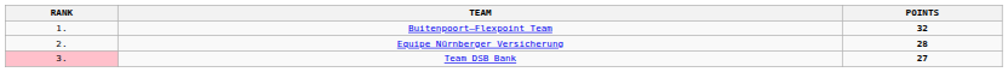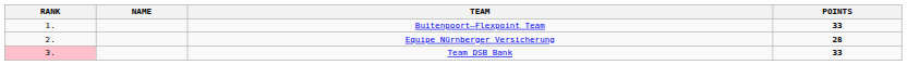+ column: NAME
Buitenpoort–Flexpoint Team | POINTS: 32 -> 33
Team DSB Bank | POINTS: 27 -> 33
